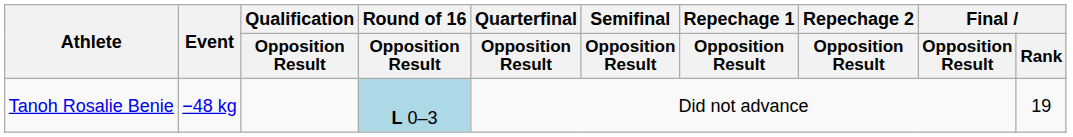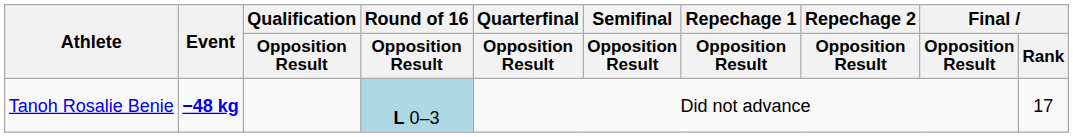Tanoh Rosalie Benie | Event: normal -> bold
Tanoh Rosalie Benie | Final / Rank: 19 -> 17
